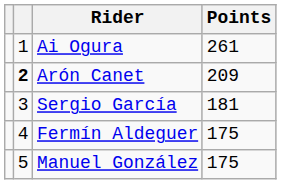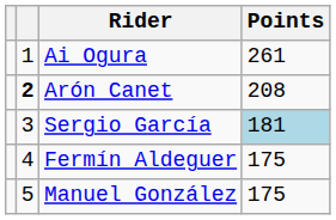Arón Canet | Points: 209 -> 208
Sergio García | Points: no background -> lightblue background
